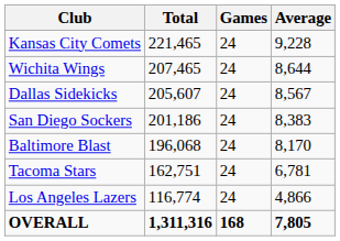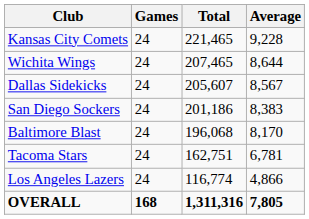columns swapped: Games <-> Total
